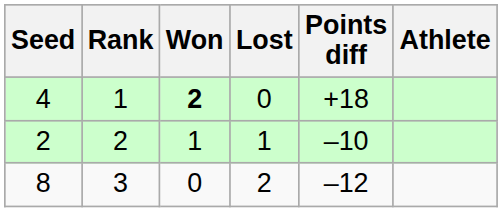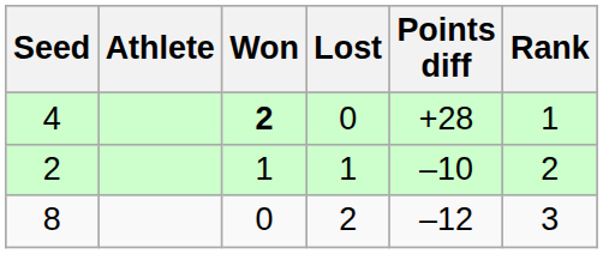columns swapped: Athlete <-> Rank
4 | Points diff: +18 -> +28
